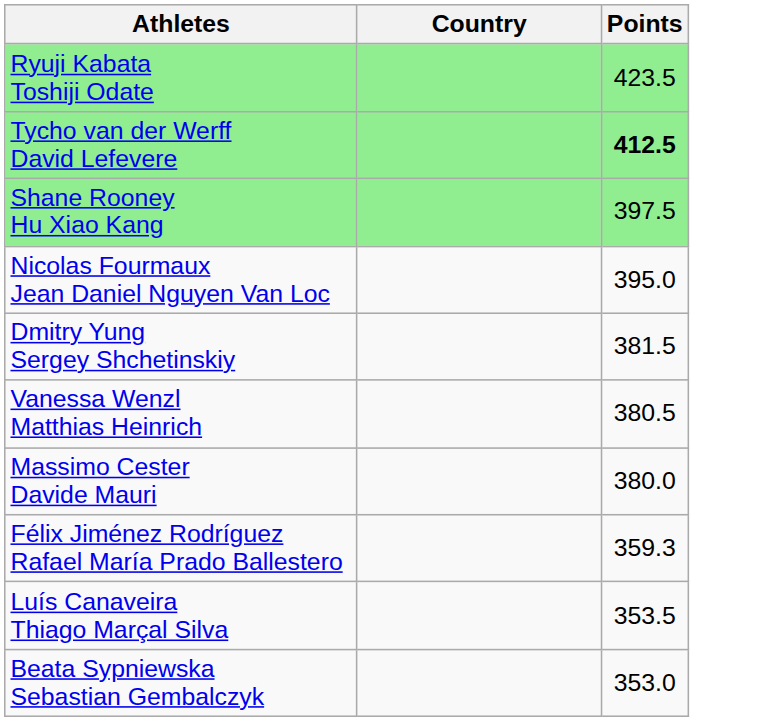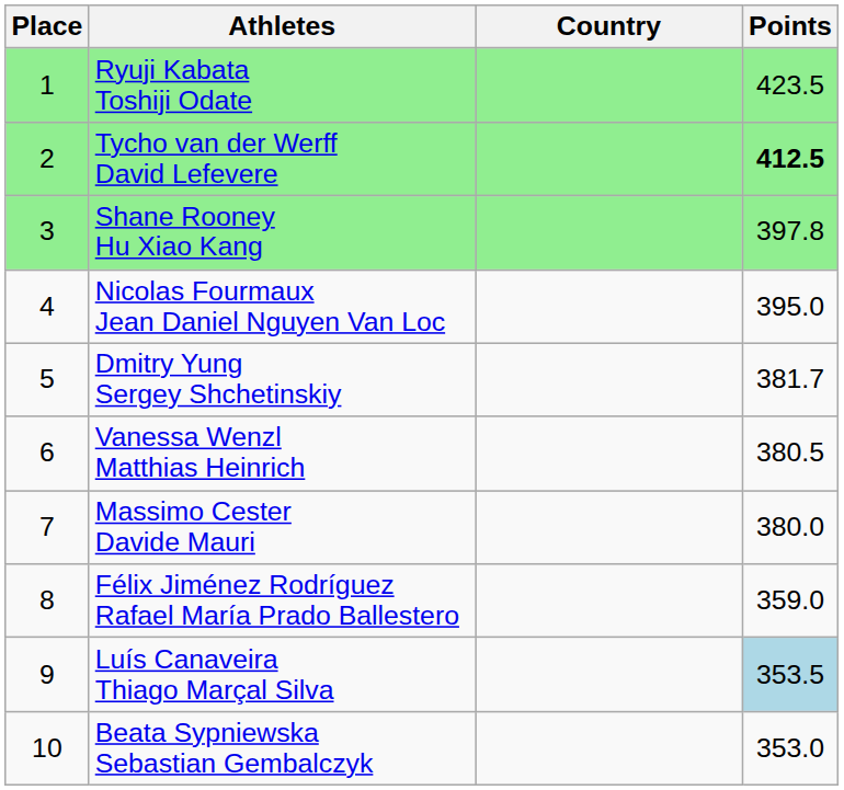+ column: Place | 1 | 2 | 3 | 4 | 5 | 6 | 7 | 8 | 9 | 10
Shane Rooney Hu Xiao Kang | Points: 397.5 -> 397.8
Dmitry Yung Sergey Shchetinskiy | Points: 381.5 -> 381.7
Félix Jiménez Rodríguez Rafael María Prado Ballestero | Points: 359.3 -> 359.0
Luís Canaveira Thiago Marçal Silva | Points: no background -> lightblue background
